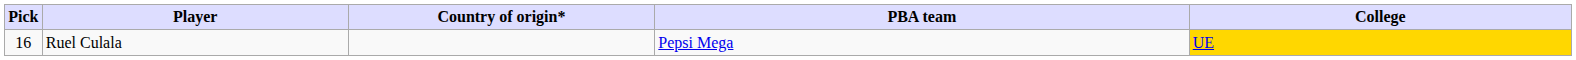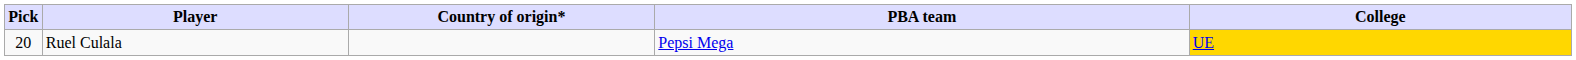Ruel Culala | Pick: 16 -> 20
